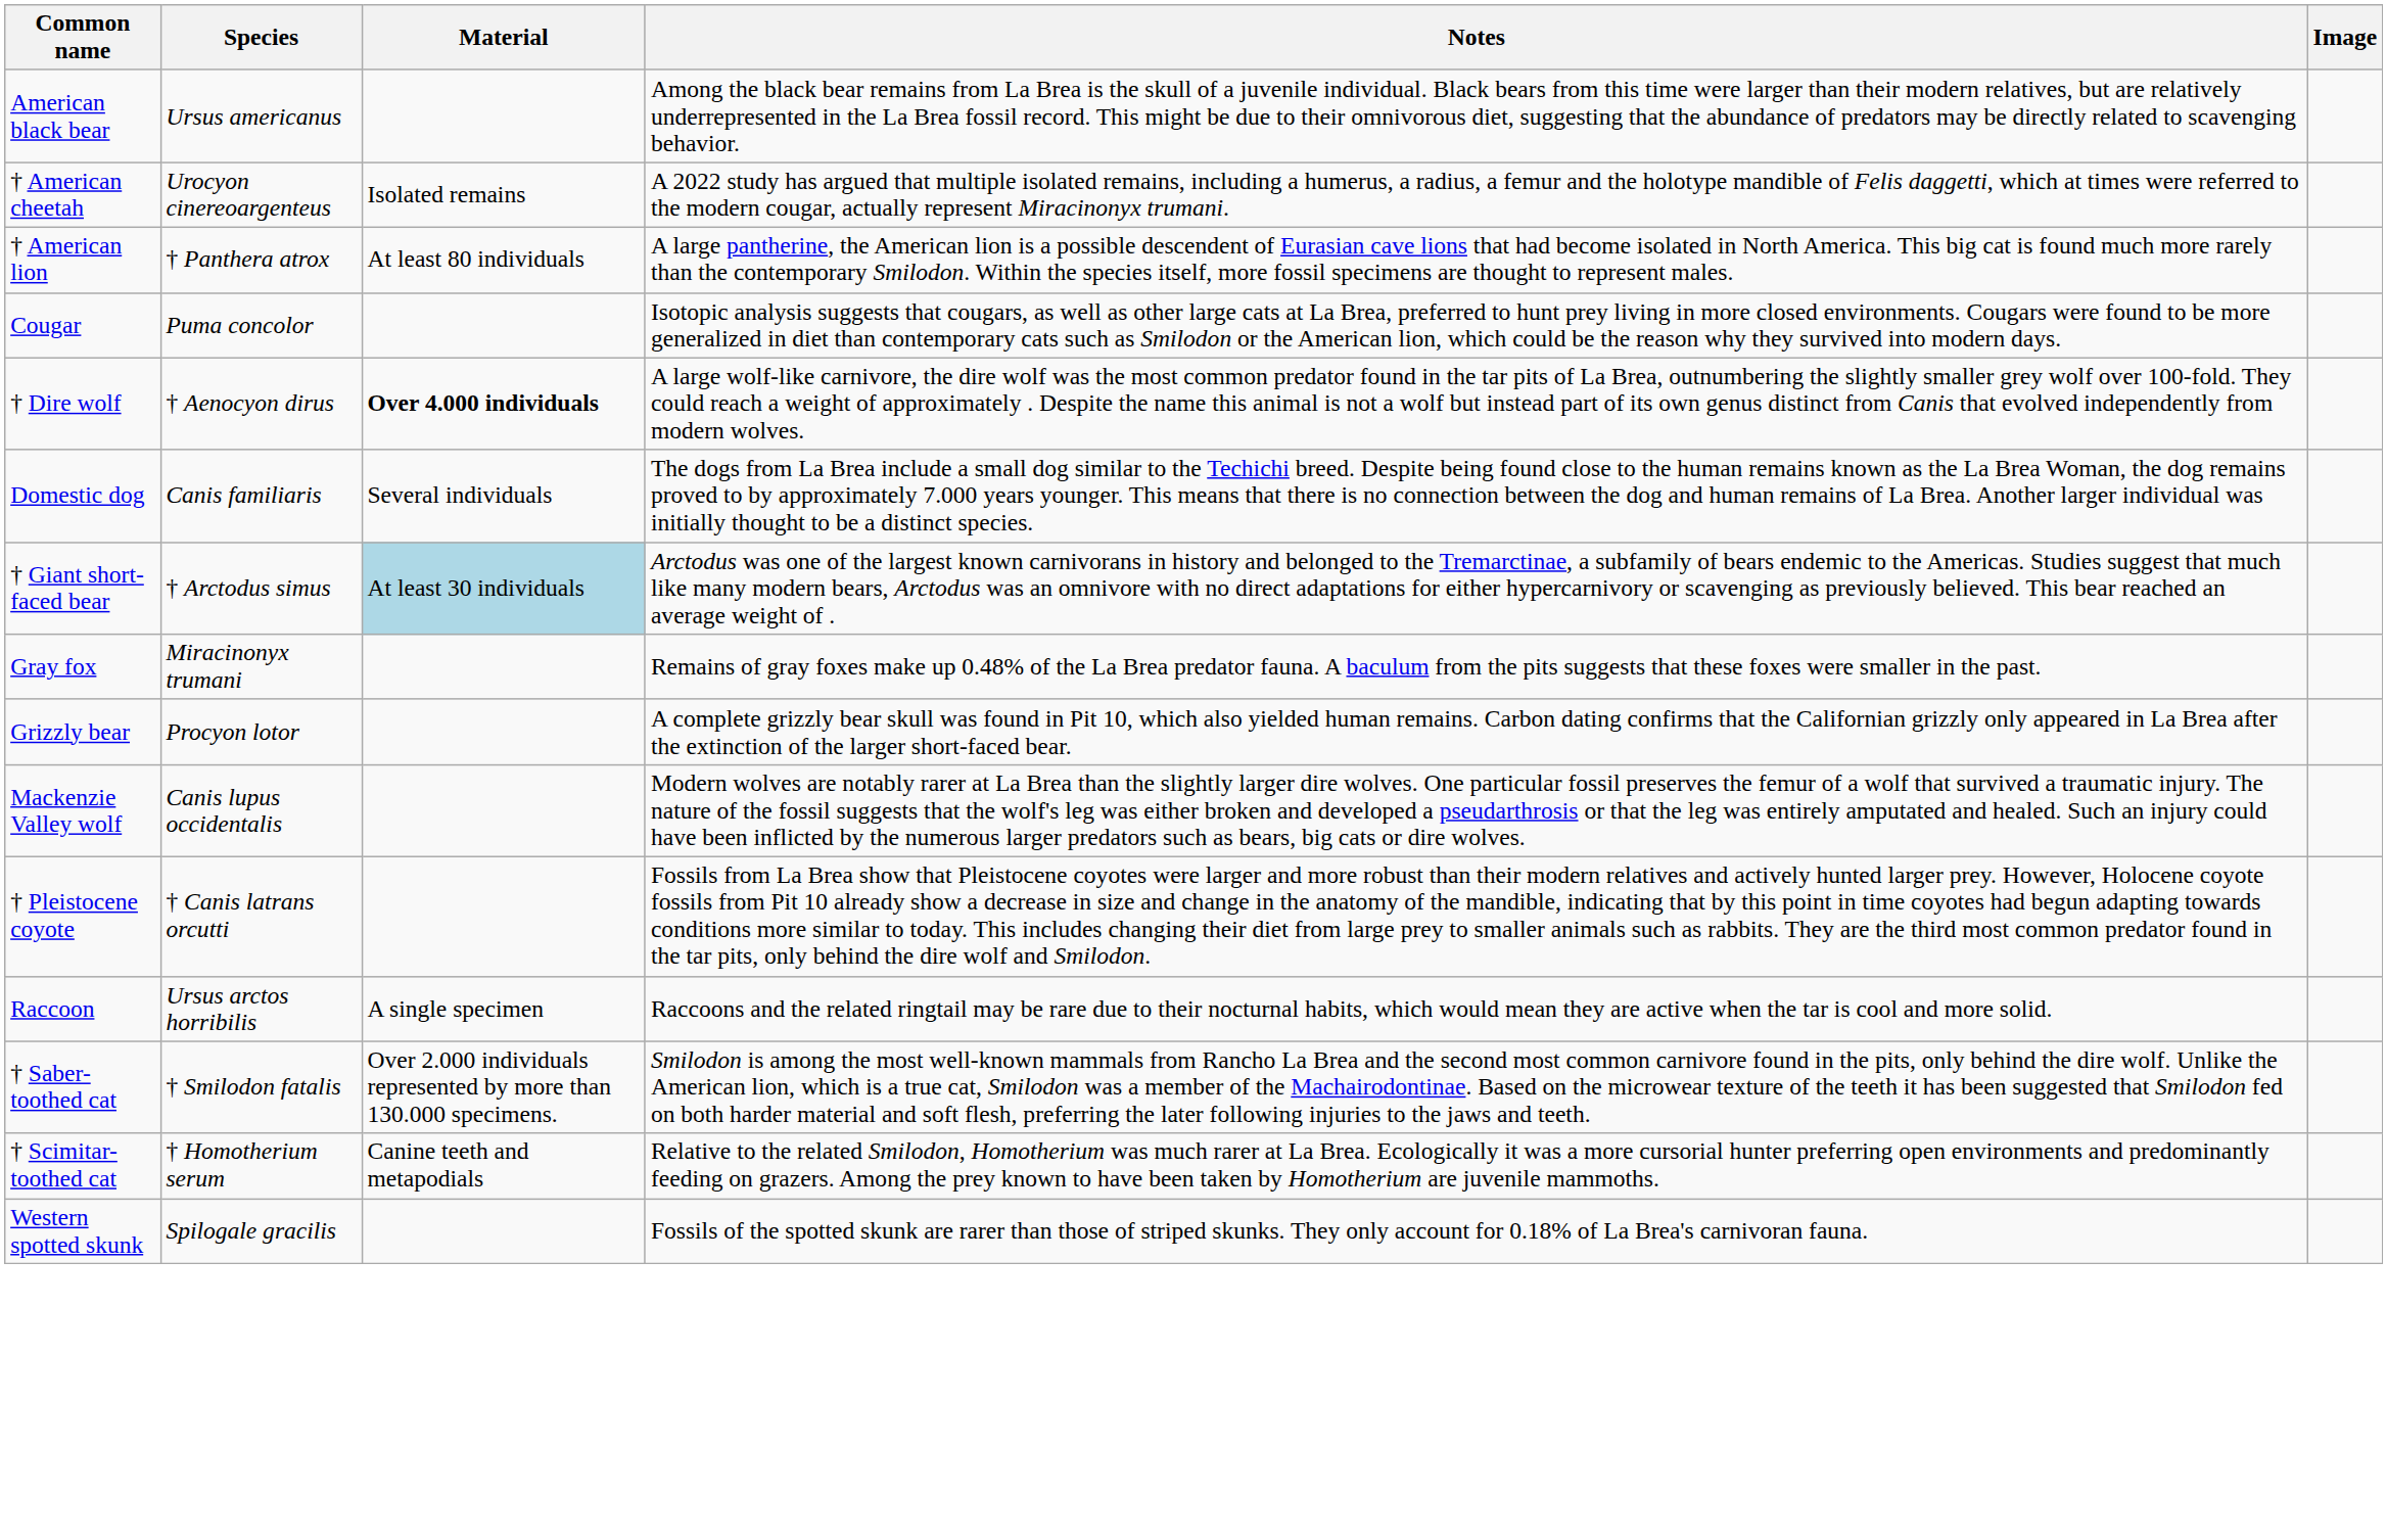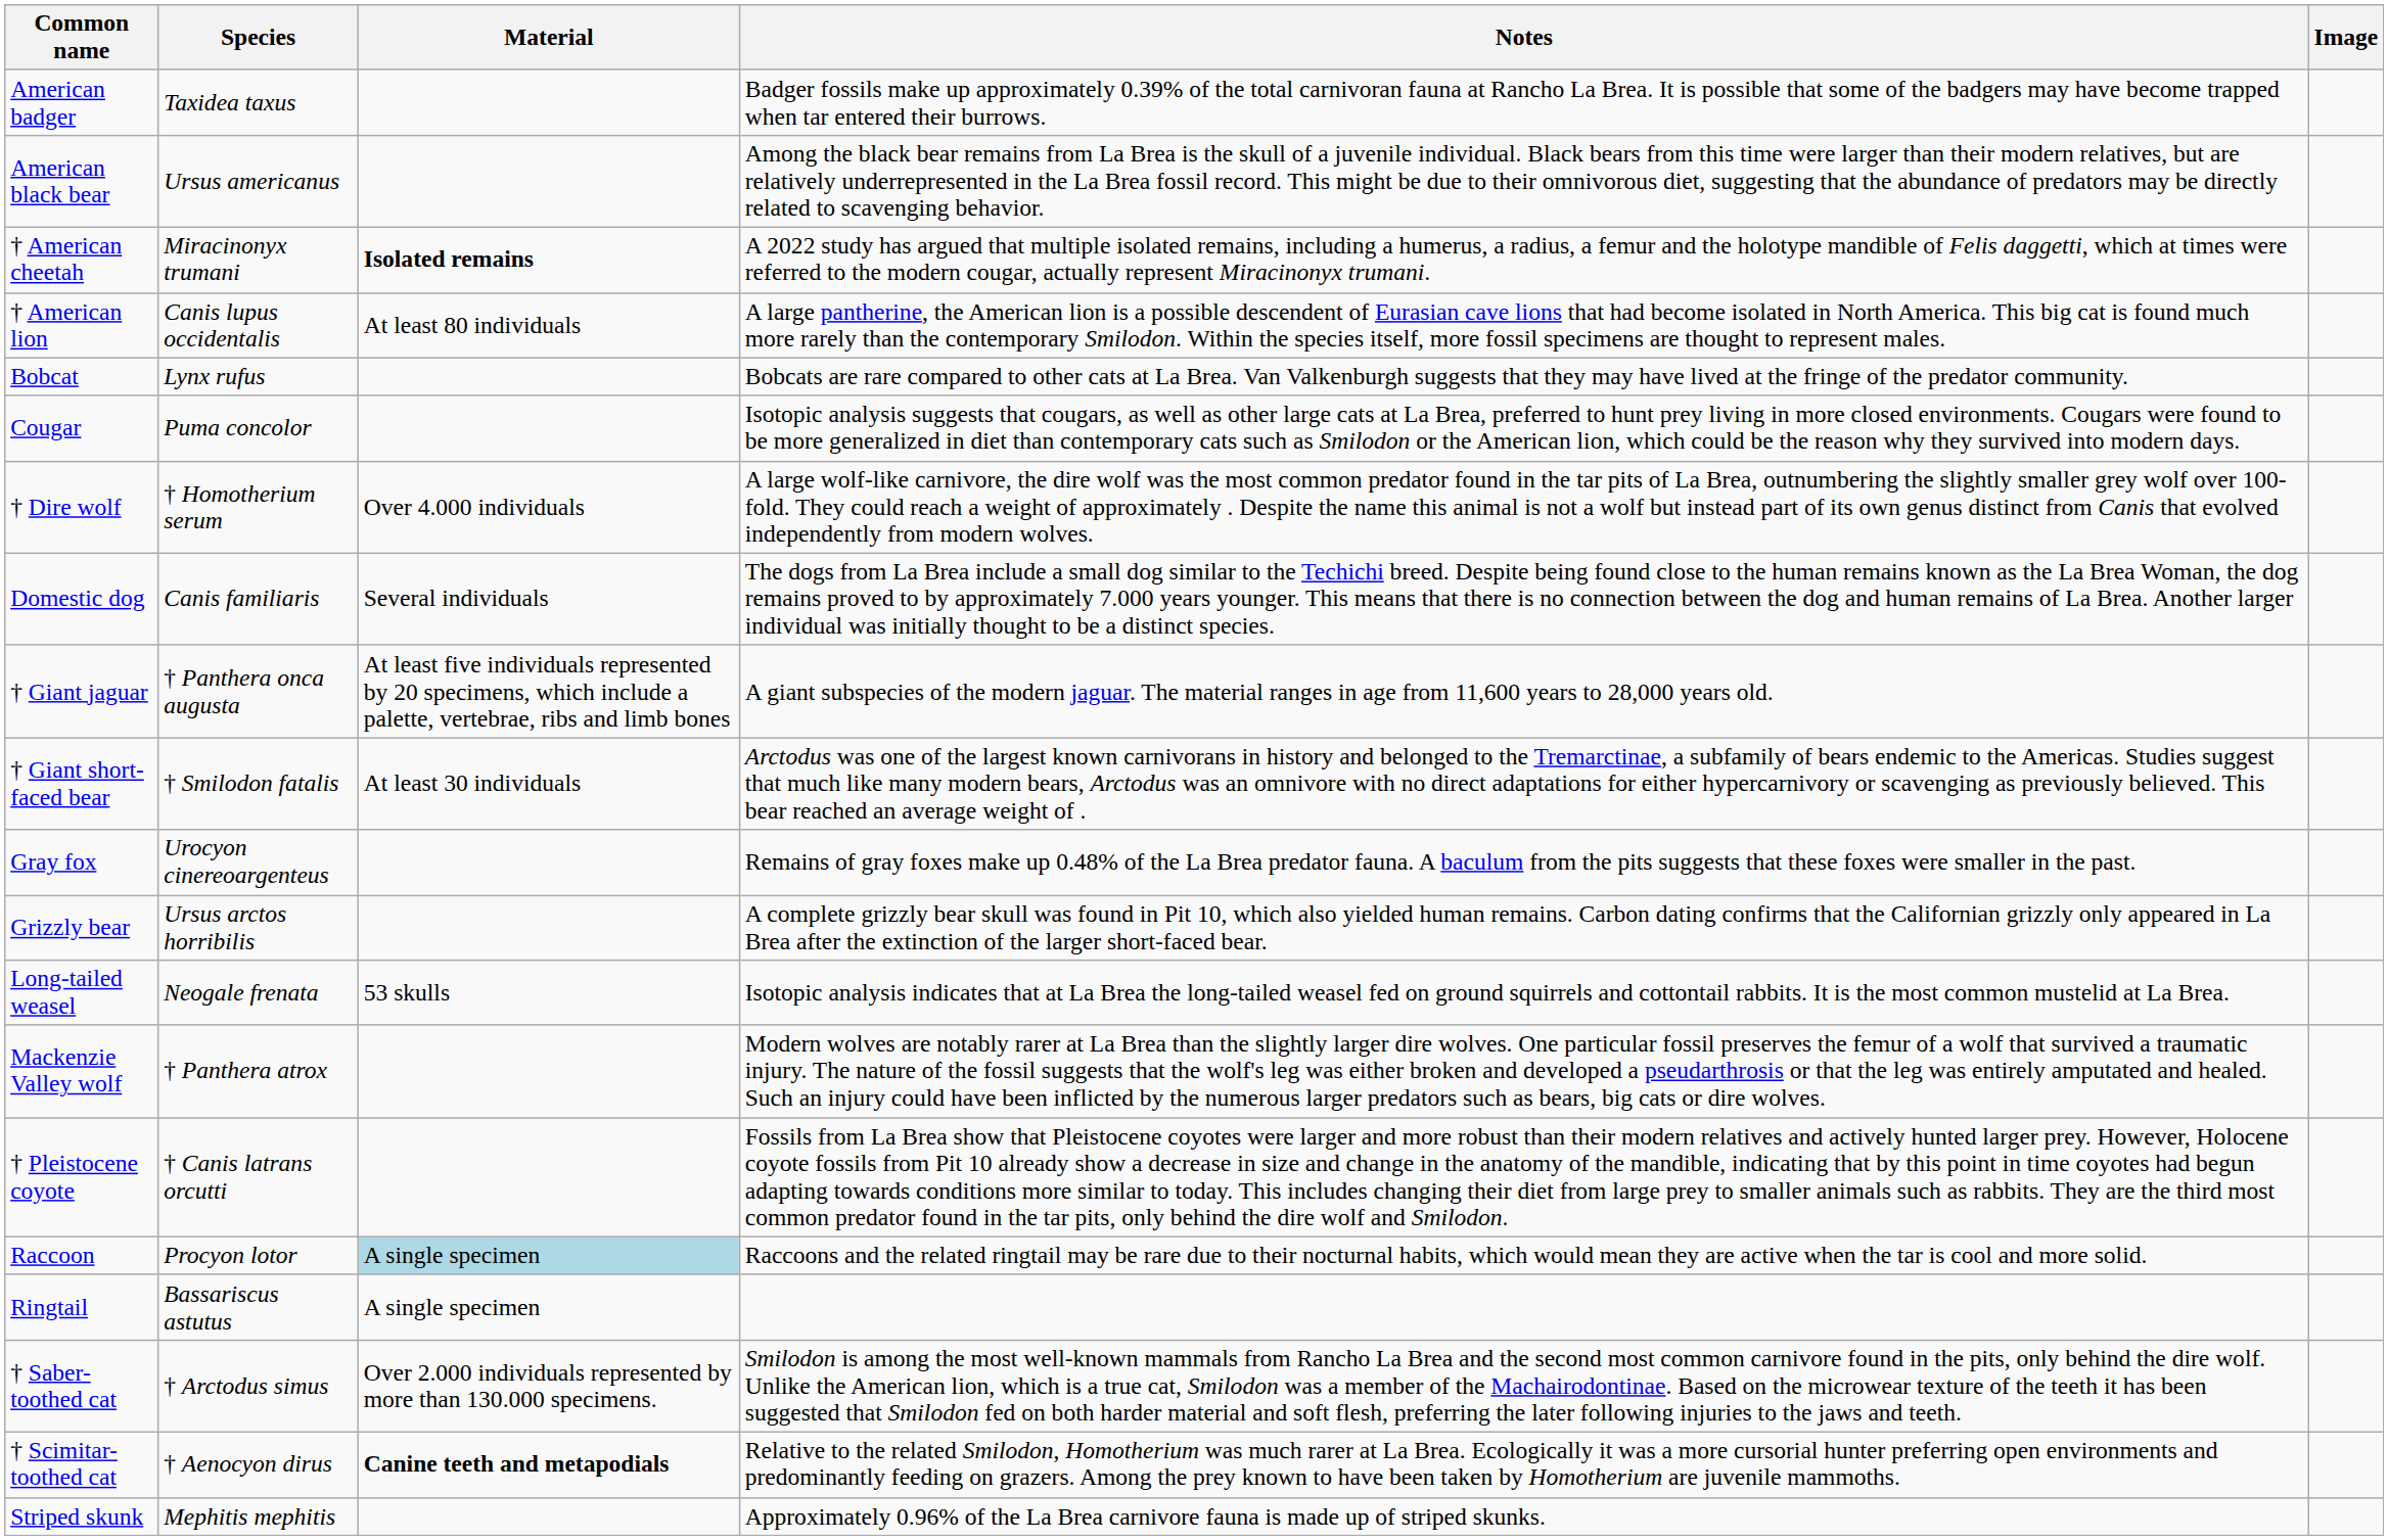+ row: American badger | Taxidea taxus | Badger fossils make up approximately 0.39% of the total carnivoran fauna at Rancho La Brea. It is possible that some of the badgers may have become trapped when tar entered their burrows.
† American cheetah | Species: Urocyon cinereoargenteus -> Miracinonyx trumani
† American cheetah | Material: normal -> bold
† American lion | Species: † Panthera atrox -> Canis lupus occidentalis
+ row: Bobcat | Lynx rufus | Bobcats are rare compared to other cats at La Brea. Van Valkenburgh suggests that they may have lived at the fringe of the predator community.
† Dire wolf | Species: † Aenocyon dirus -> † Homotherium serum
† Dire wolf | Material: bold -> normal
+ row: † Giant jaguar | † Panthera onca augusta | At least five individuals represented by 20 specimens, which include a palette, vertebrae, ribs and limb bones | A giant subspecies of the modern jaguar. The material ranges in age from 11,600 years to 28,000 years old.
† Giant short-faced bear | Species: † Arctodus simus -> † Smilodon fatalis
† Giant short-faced bear | Material: lightblue background -> no background
Gray fox | Species: Miracinonyx trumani -> Urocyon cinereoargenteus
Grizzly bear | Species: Procyon lotor -> Ursus arctos horribilis
+ row: Long-tailed weasel | Neogale frenata | 53 skulls | Isotopic analysis indicates that at La Brea the long-tailed weasel fed on ground squirrels and cottontail rabbits. It is the most common mustelid at La Brea.
Mackenzie Valley wolf | Species: Canis lupus occidentalis -> † Panthera atrox
Raccoon | Species: Ursus arctos horribilis -> Procyon lotor
Raccoon | Material: no background -> lightblue background
+ row: Ringtail | Bassariscus astutus | A single specimen
† Saber-toothed cat | Species: † Smilodon fatalis -> † Arctodus simus
† Scimitar-toothed cat | Species: † Homotherium serum -> † Aenocyon dirus
† Scimitar-toothed cat | Material: normal -> bold
+ row: Striped skunk | Mephitis mephitis | Approximately 0.96% of the La Brea carnivore fauna is made up of striped skunks.
- row: Western spotted skunk | Spilogale gracilis | Fossils of the spotted skunk are rarer than those of striped skunks. They only account for 0.18% of La Brea's carnivoran fauna.
